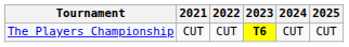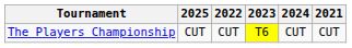columns swapped: 2021 <-> 2025
The Players Championship | 2023: bold -> normal
